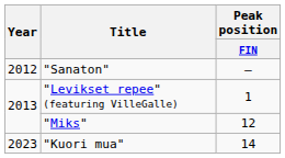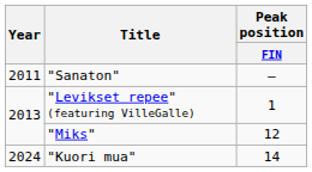"Sanaton" | Year: 2012 -> 2011
"Kuori mua" | Year: 2023 -> 2024
